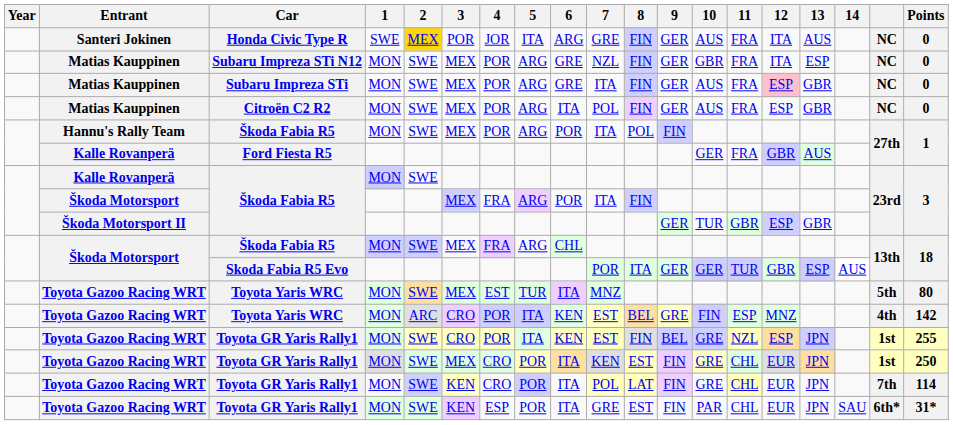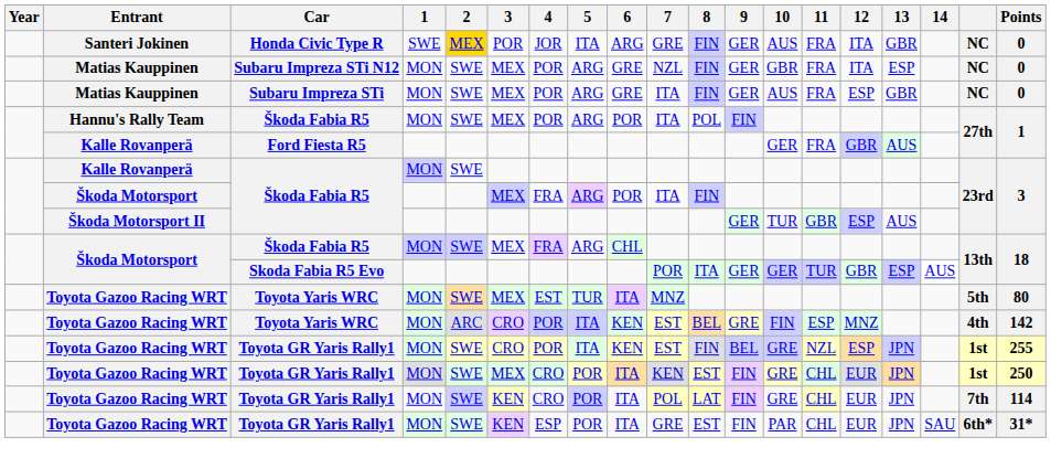Honda Civic Type R | 13: AUS -> GBR
Subaru Impreza STi | 12: pink background -> no background
- row: Matias Kauppinen | Citroën C2 R2 | MON | SWE | MEX | POR | ARG | ITA | POL | FIN | GER | AUS | FRA | ESP | GBR | NC | 0
Škoda Motorsport II / Škoda Fabia R5 | 13: GBR -> AUS
